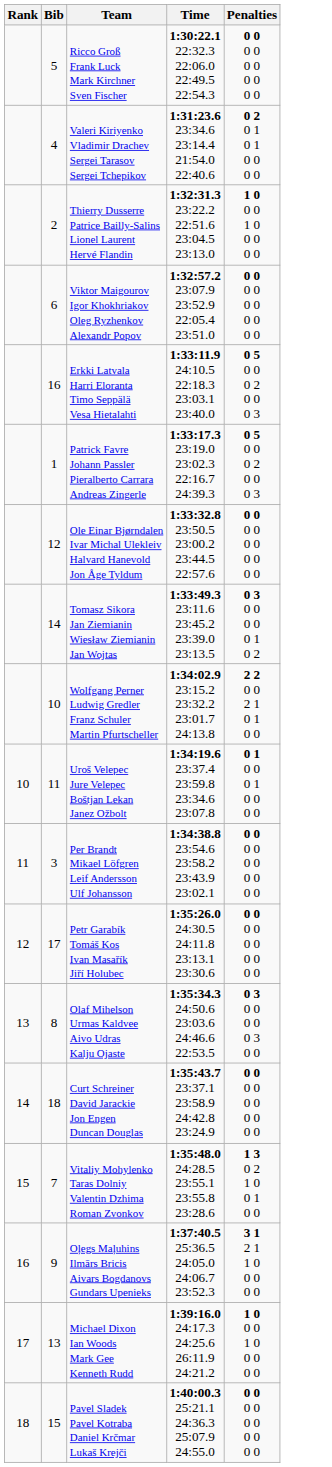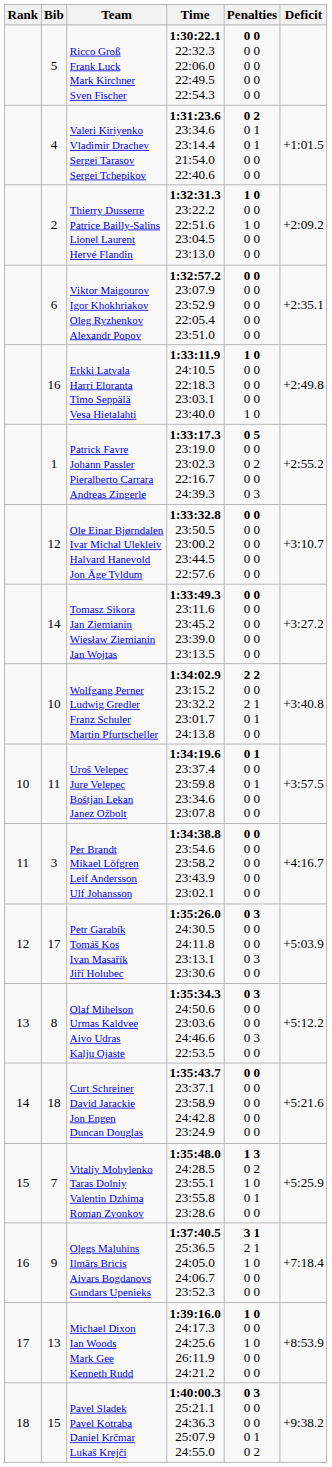+ column: Deficit | +1:01.5 | +2:09.2 | +2:35.1 | +2:49.8 | +2:55.2 | +3:10.7 | +3:27.2 | +3:40.8 | +3:57.5 | +4:16.7 | +5:03.9 | +5:12.2 | +5:21.6 | +5:25.9 | +7:18.4 | +8:53.9 | +9:38.2
Erkki Latvala Harri Eloranta Timo Seppälä Vesa Hietalahti | Penalties: 0 5 0 0 0 2 0 0 0 3 -> 1 0 0 0 0 0 0 0 1 0
Tomasz Sikora Jan Ziemianin Wiesław Ziemianin Jan Wojtas | Penalties: 0 3 0 0 0 0 0 1 0 2 -> 0 0 0 0 0 0 0 0 0 0
Petr Garabík Tomáš Kos Ivan Masařík Jiří Holubec | Penalties: 0 0 0 0 0 0 0 0 0 0 -> 0 3 0 0 0 0 0 3 0 0
Pavel Sladek Pavel Kotraba Daniel Krčmar Lukaš Krejči | Penalties: 0 0 0 0 0 0 0 0 0 0 -> 0 3 0 0 0 0 0 1 0 2
